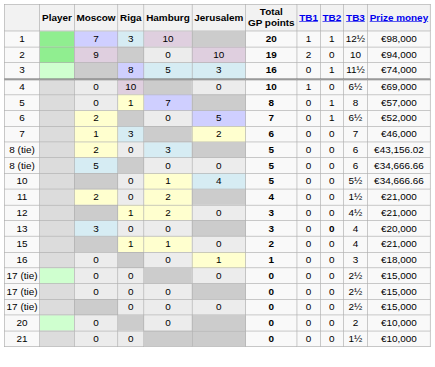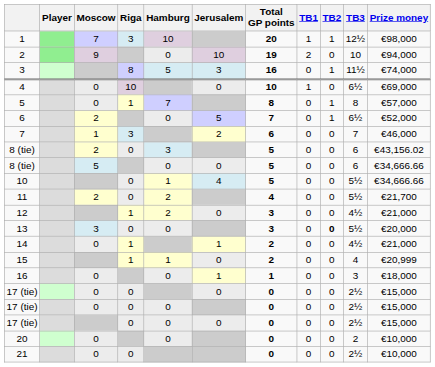11 | TB3: 1½ -> 5½
11 | Prize money: €21,000 -> €21,700
13 | TB3: 4 -> 5½
+ row: 14 | 0 | 1 | 1 | 2 | 0 | 0 | 4½ | €21,000
15 | Prize money: €21,000 -> €20,999
21 | TB3: 1½ -> 2½
